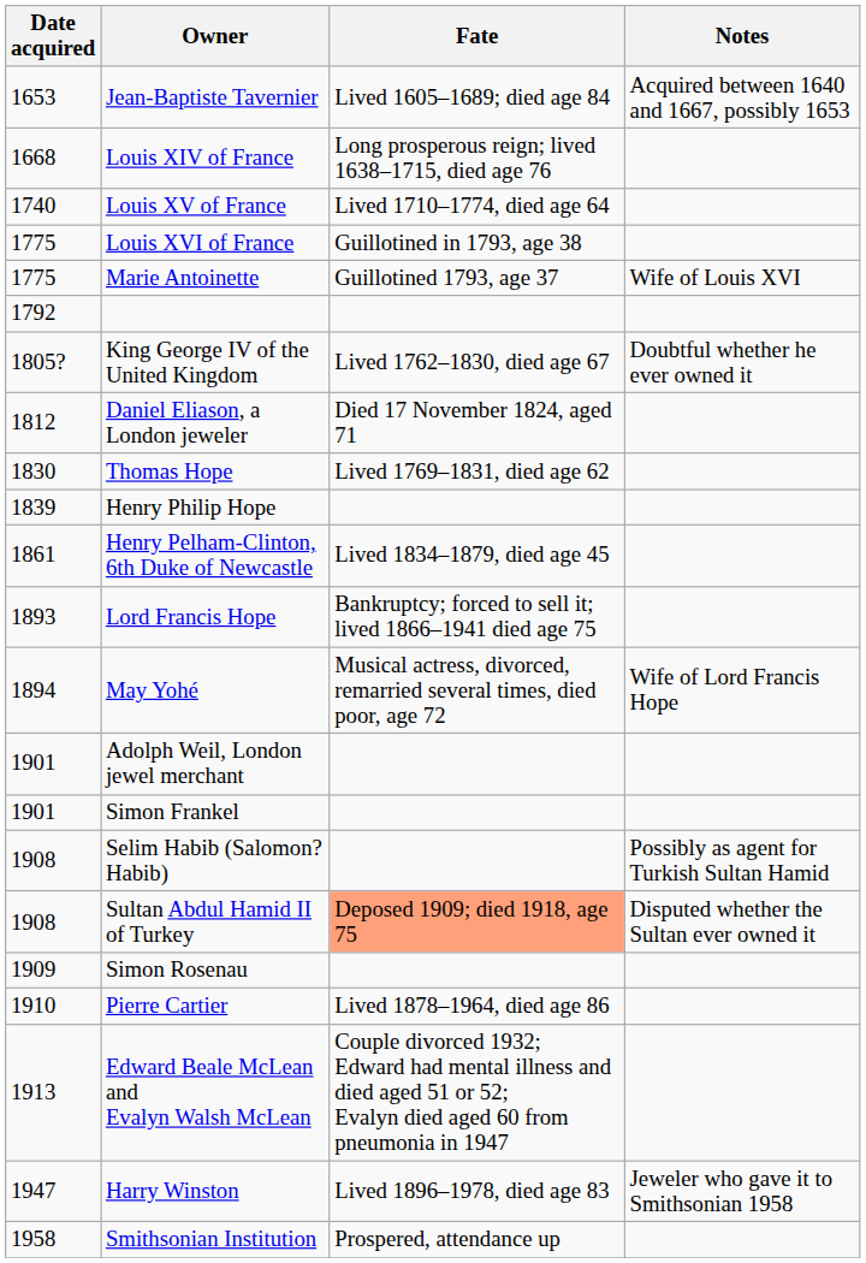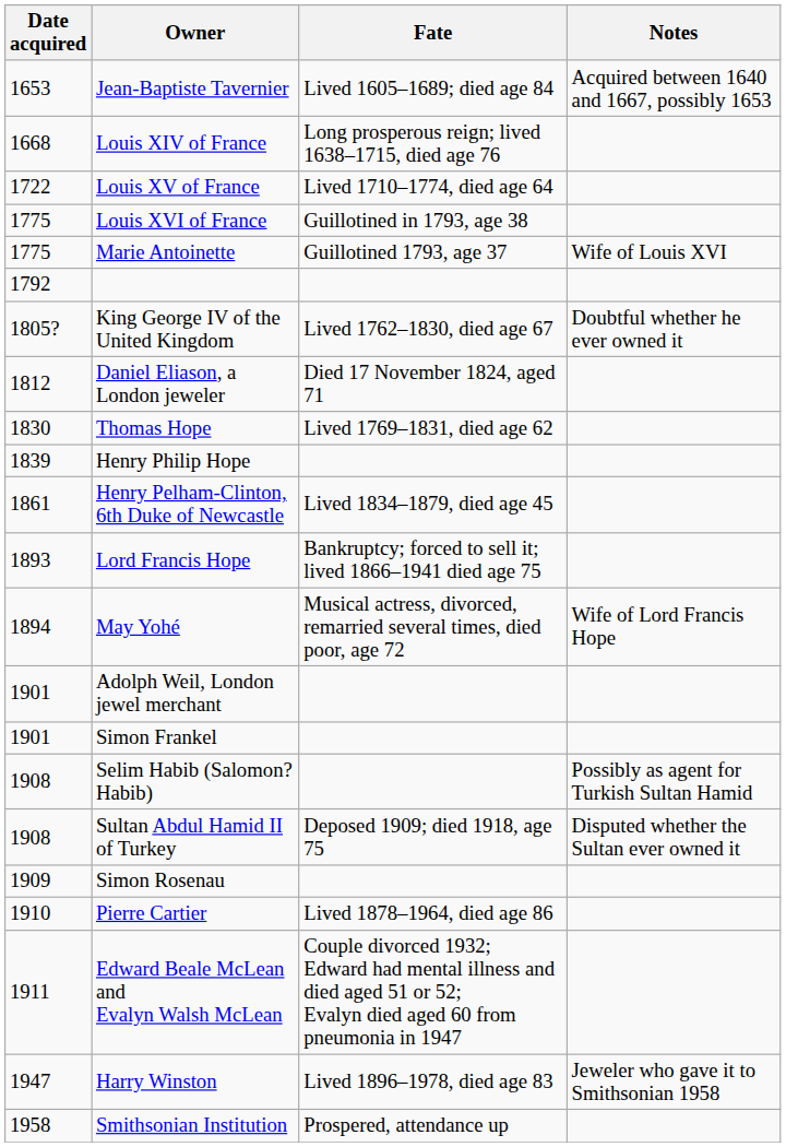Louis XV of France | Date acquired: 1740 -> 1722
Sultan Abdul Hamid II of Turkey | Fate: lightsalmon background -> no background
Edward Beale McLean and Evalyn Walsh McLean | Date acquired: 1913 -> 1911
